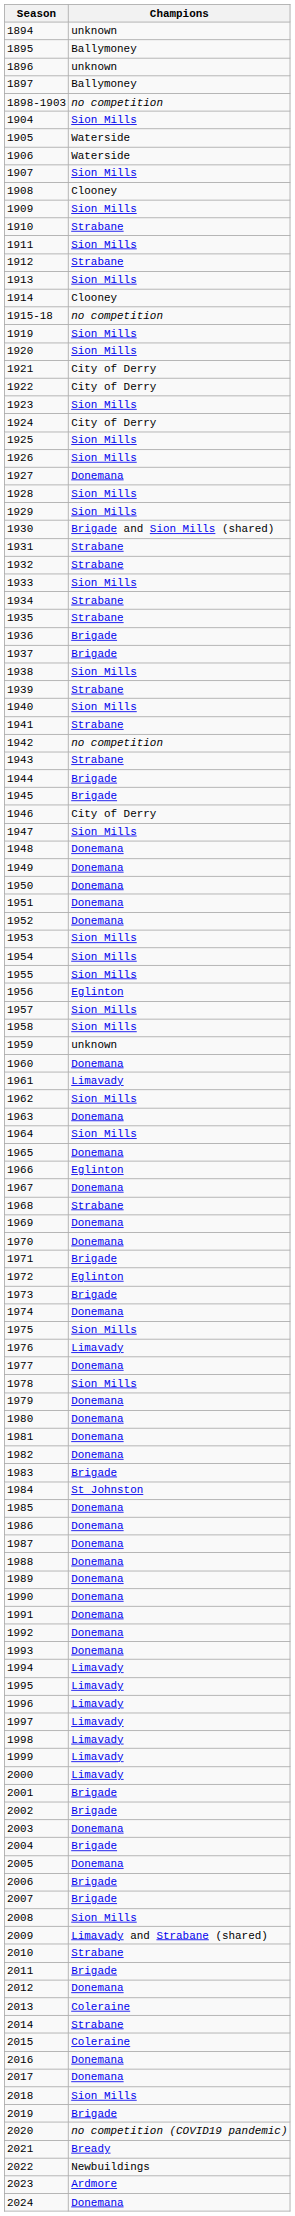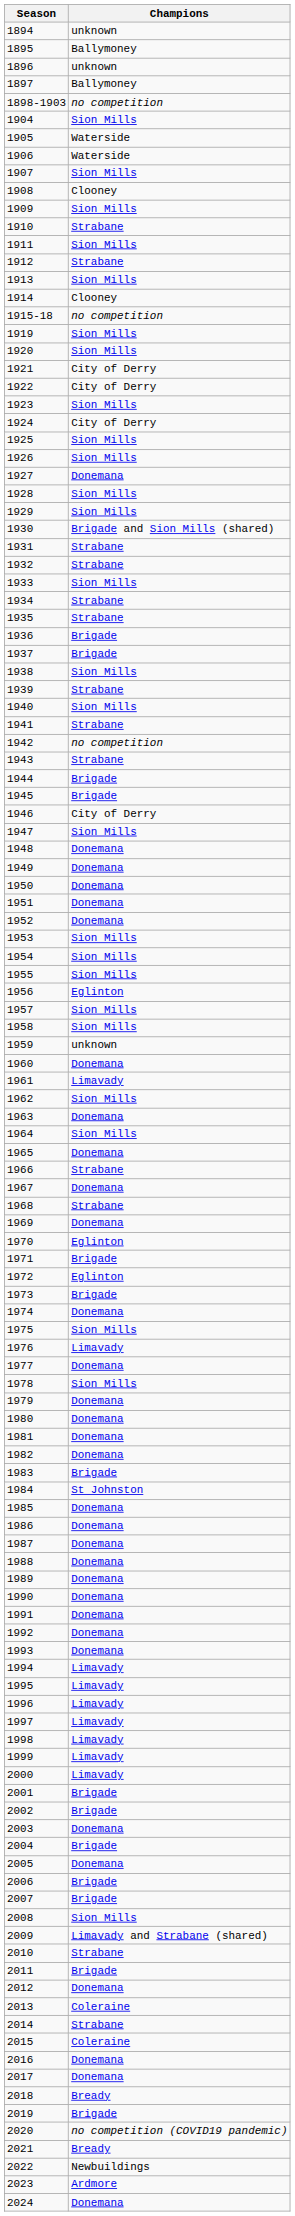1966 | Champions: Eglinton -> Strabane
1970 | Champions: Donemana -> Eglinton
2018 | Champions: Sion Mills -> Bready
